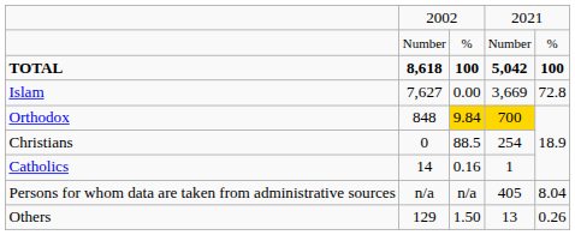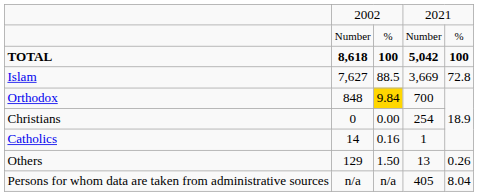Islam | column 3: 0.00 -> 88.5
Orthodox | column 4: gold background -> no background
Christians | column 3: 88.5 -> 0.00
rows swapped: Others <-> Persons for whom data are taken from administrative sources
